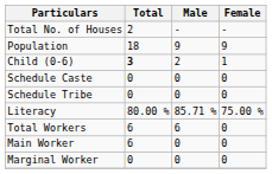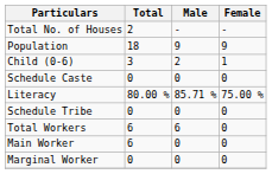Child (0-6) | Total: bold -> normal
rows swapped: Schedule Tribe <-> Literacy
